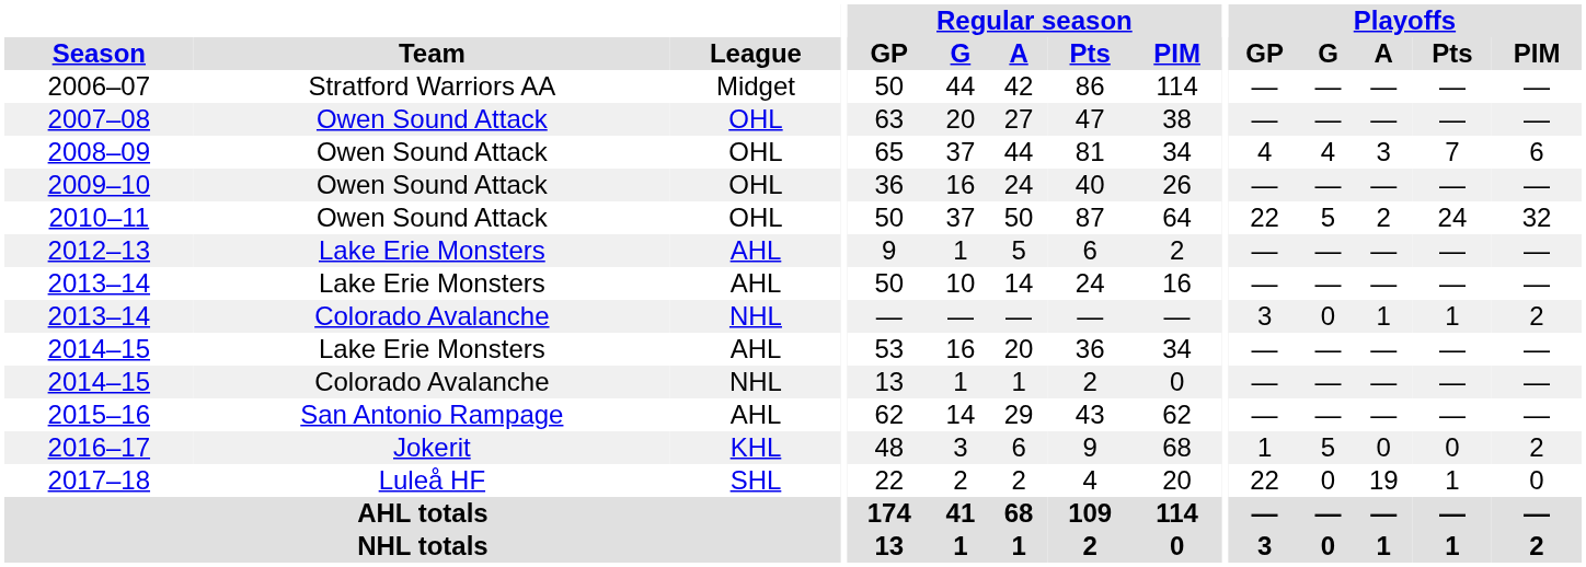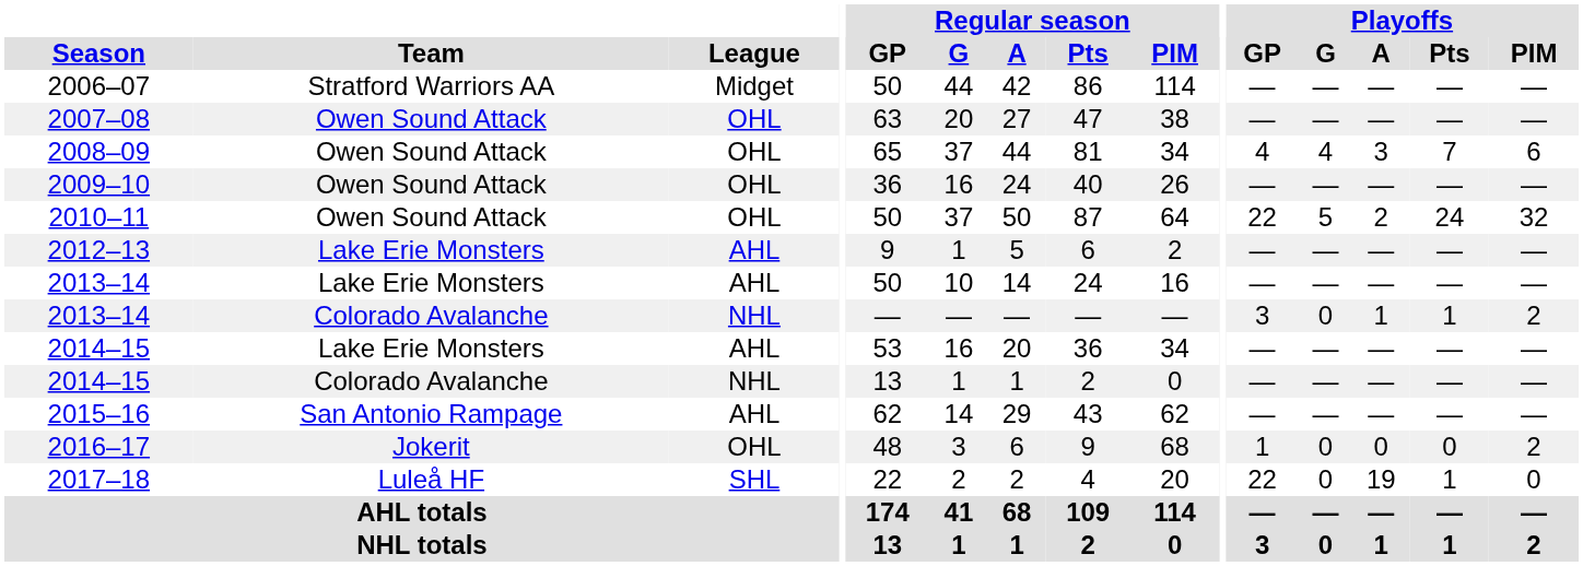2016–17 | League: KHL -> OHL
2016–17 | Playoffs / G: 5 -> 0
